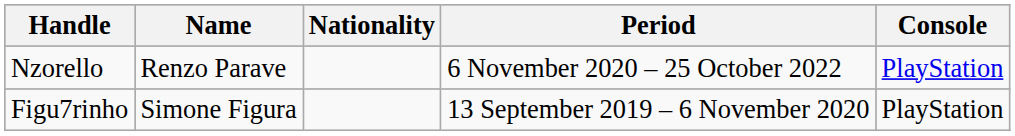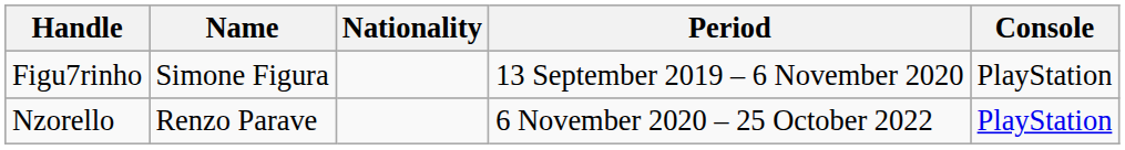rows swapped: Figu7rinho <-> Nzorello
